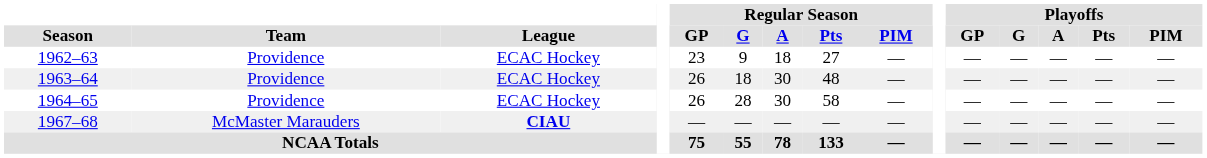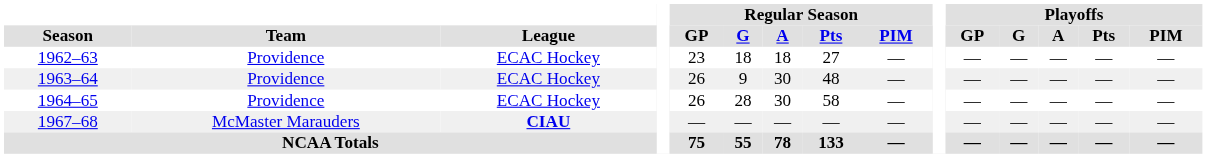1962–63 | Regular Season / G: 9 -> 18
1963–64 | Regular Season / G: 18 -> 9
